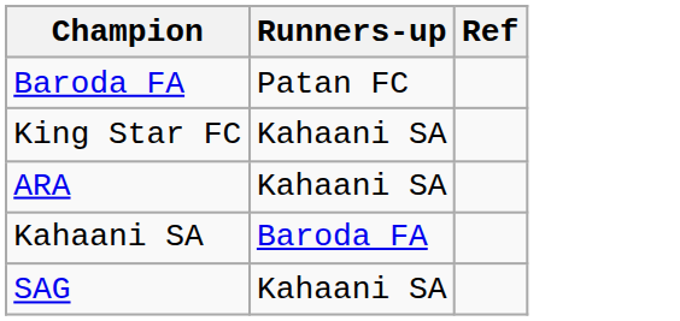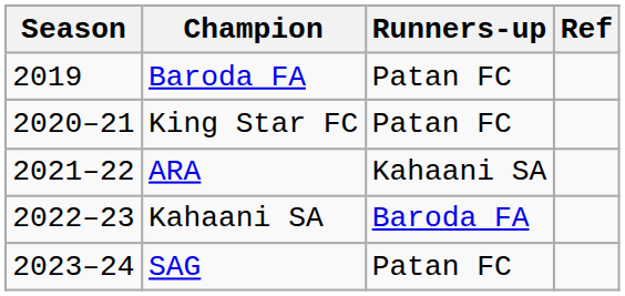+ column: Season | 2019 | 2020–21 | 2021–22 | 2022–23 | 2023–24
King Star FC | Runners-up: Kahaani SA -> Patan FC
SAG | Runners-up: Kahaani SA -> Patan FC
